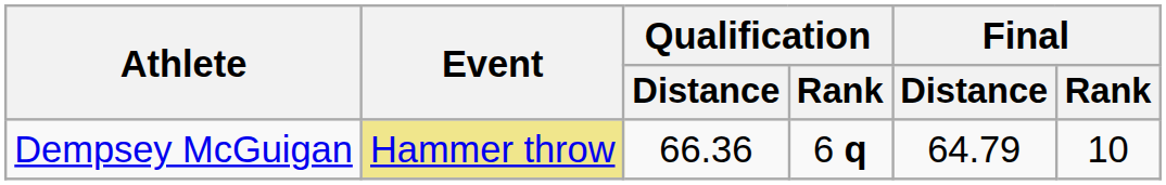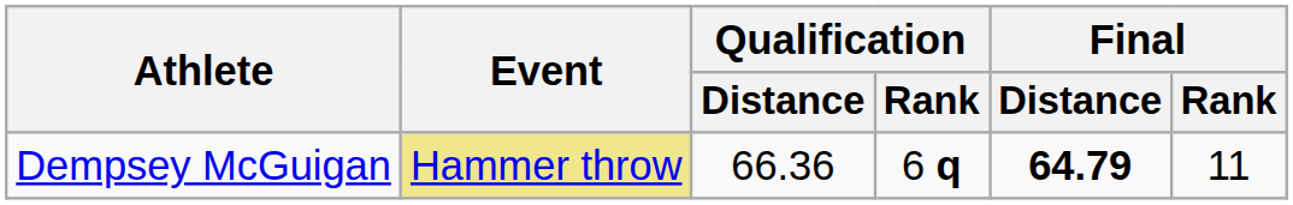Dempsey McGuigan | Final / Distance: normal -> bold
Dempsey McGuigan | Final / Rank: 10 -> 11
